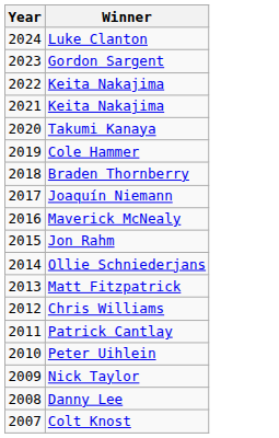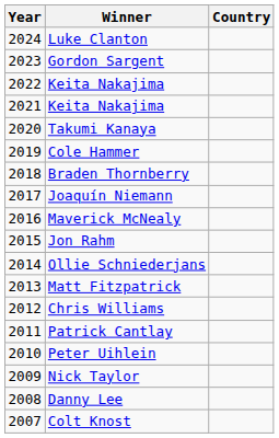+ column: Country
